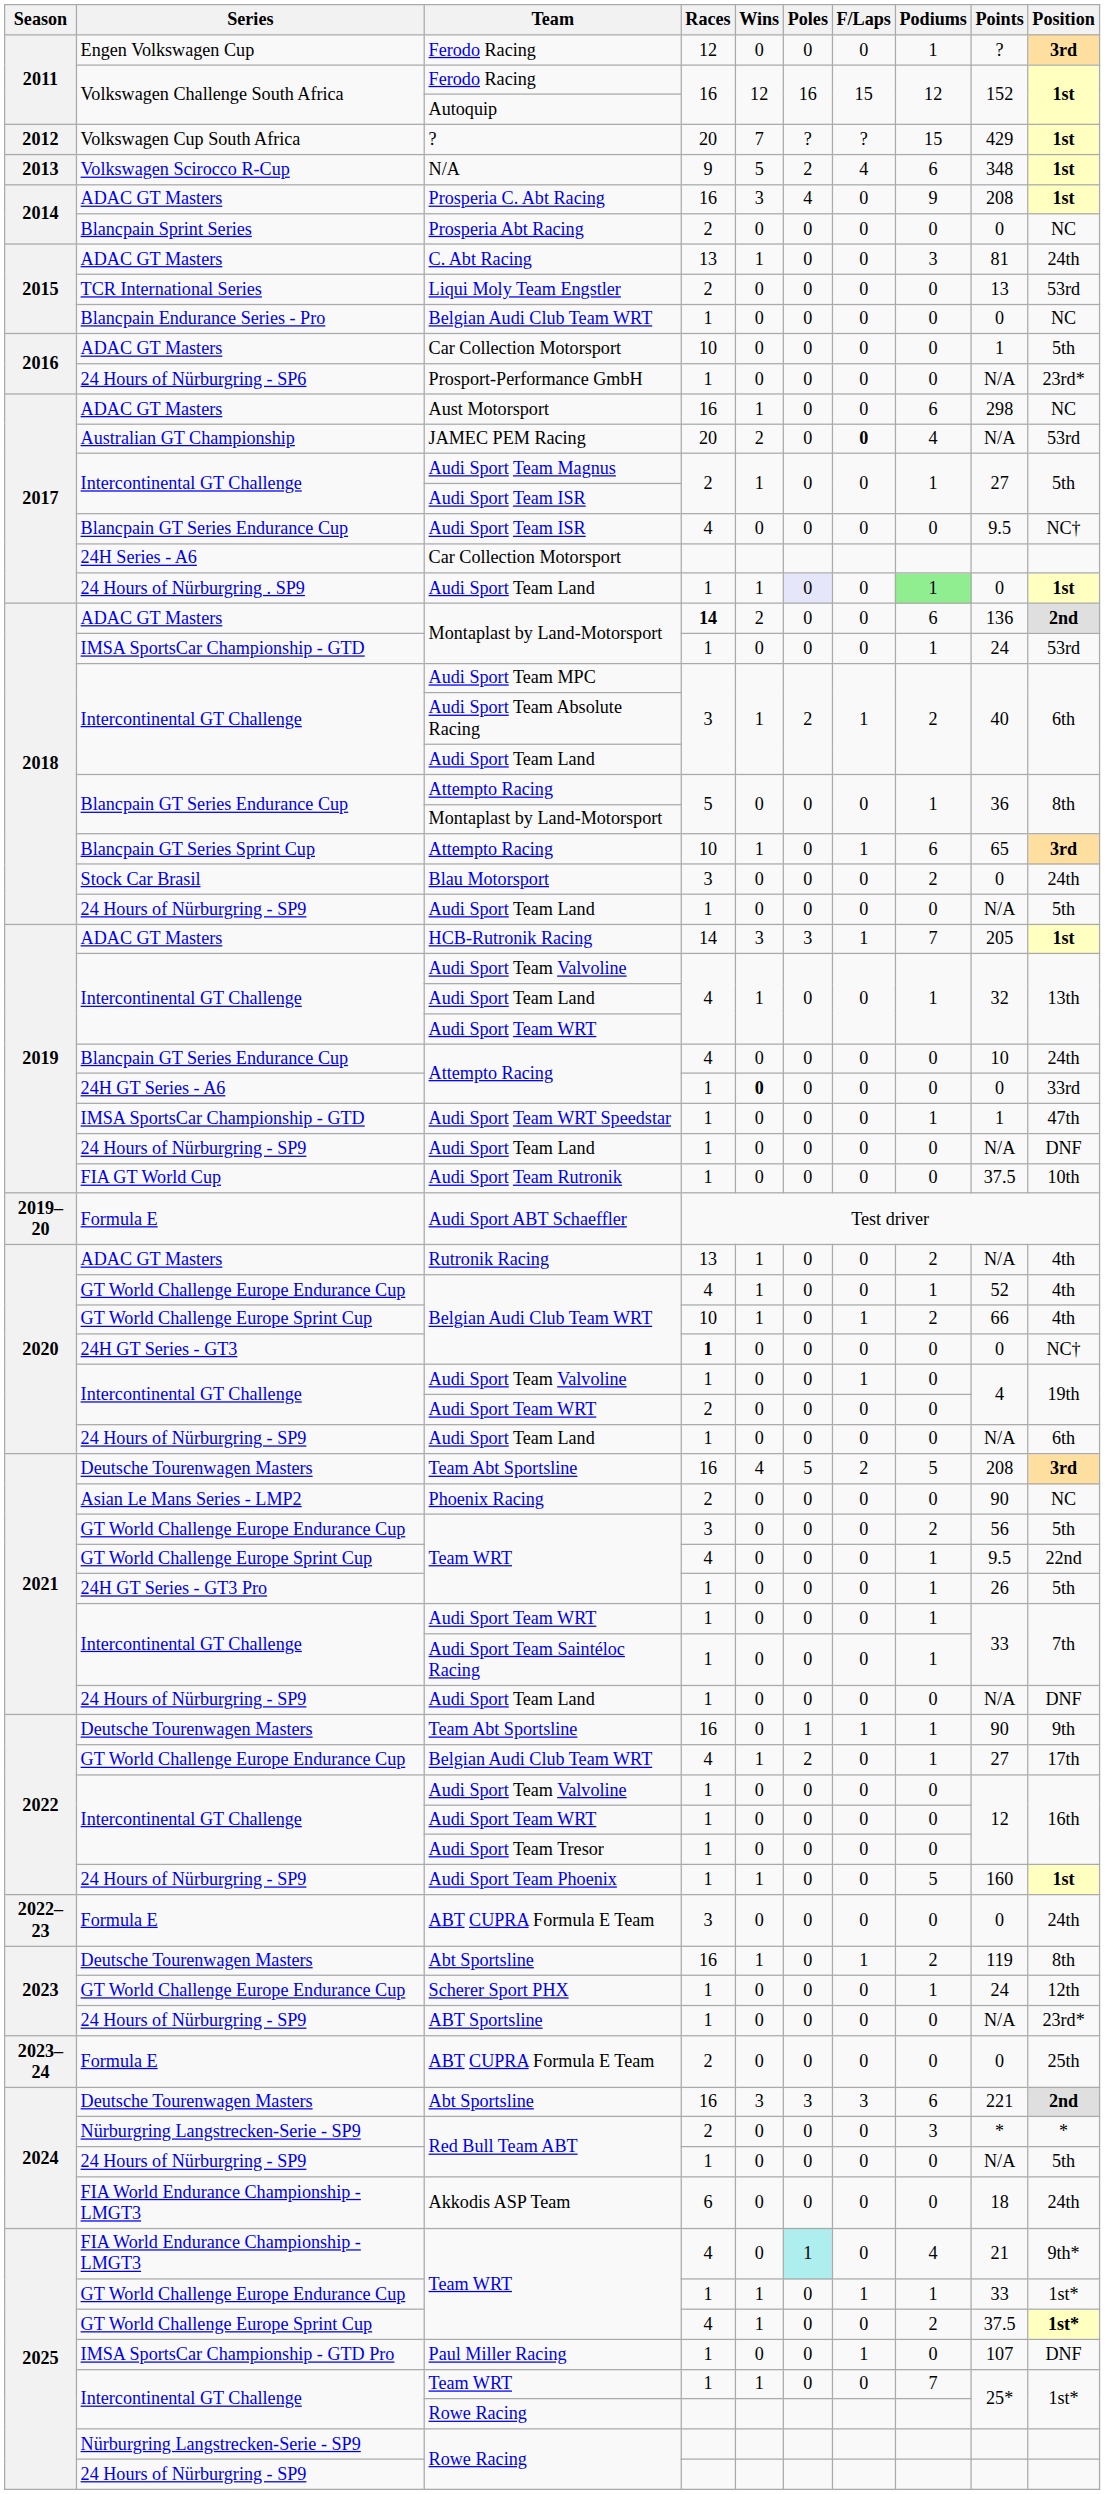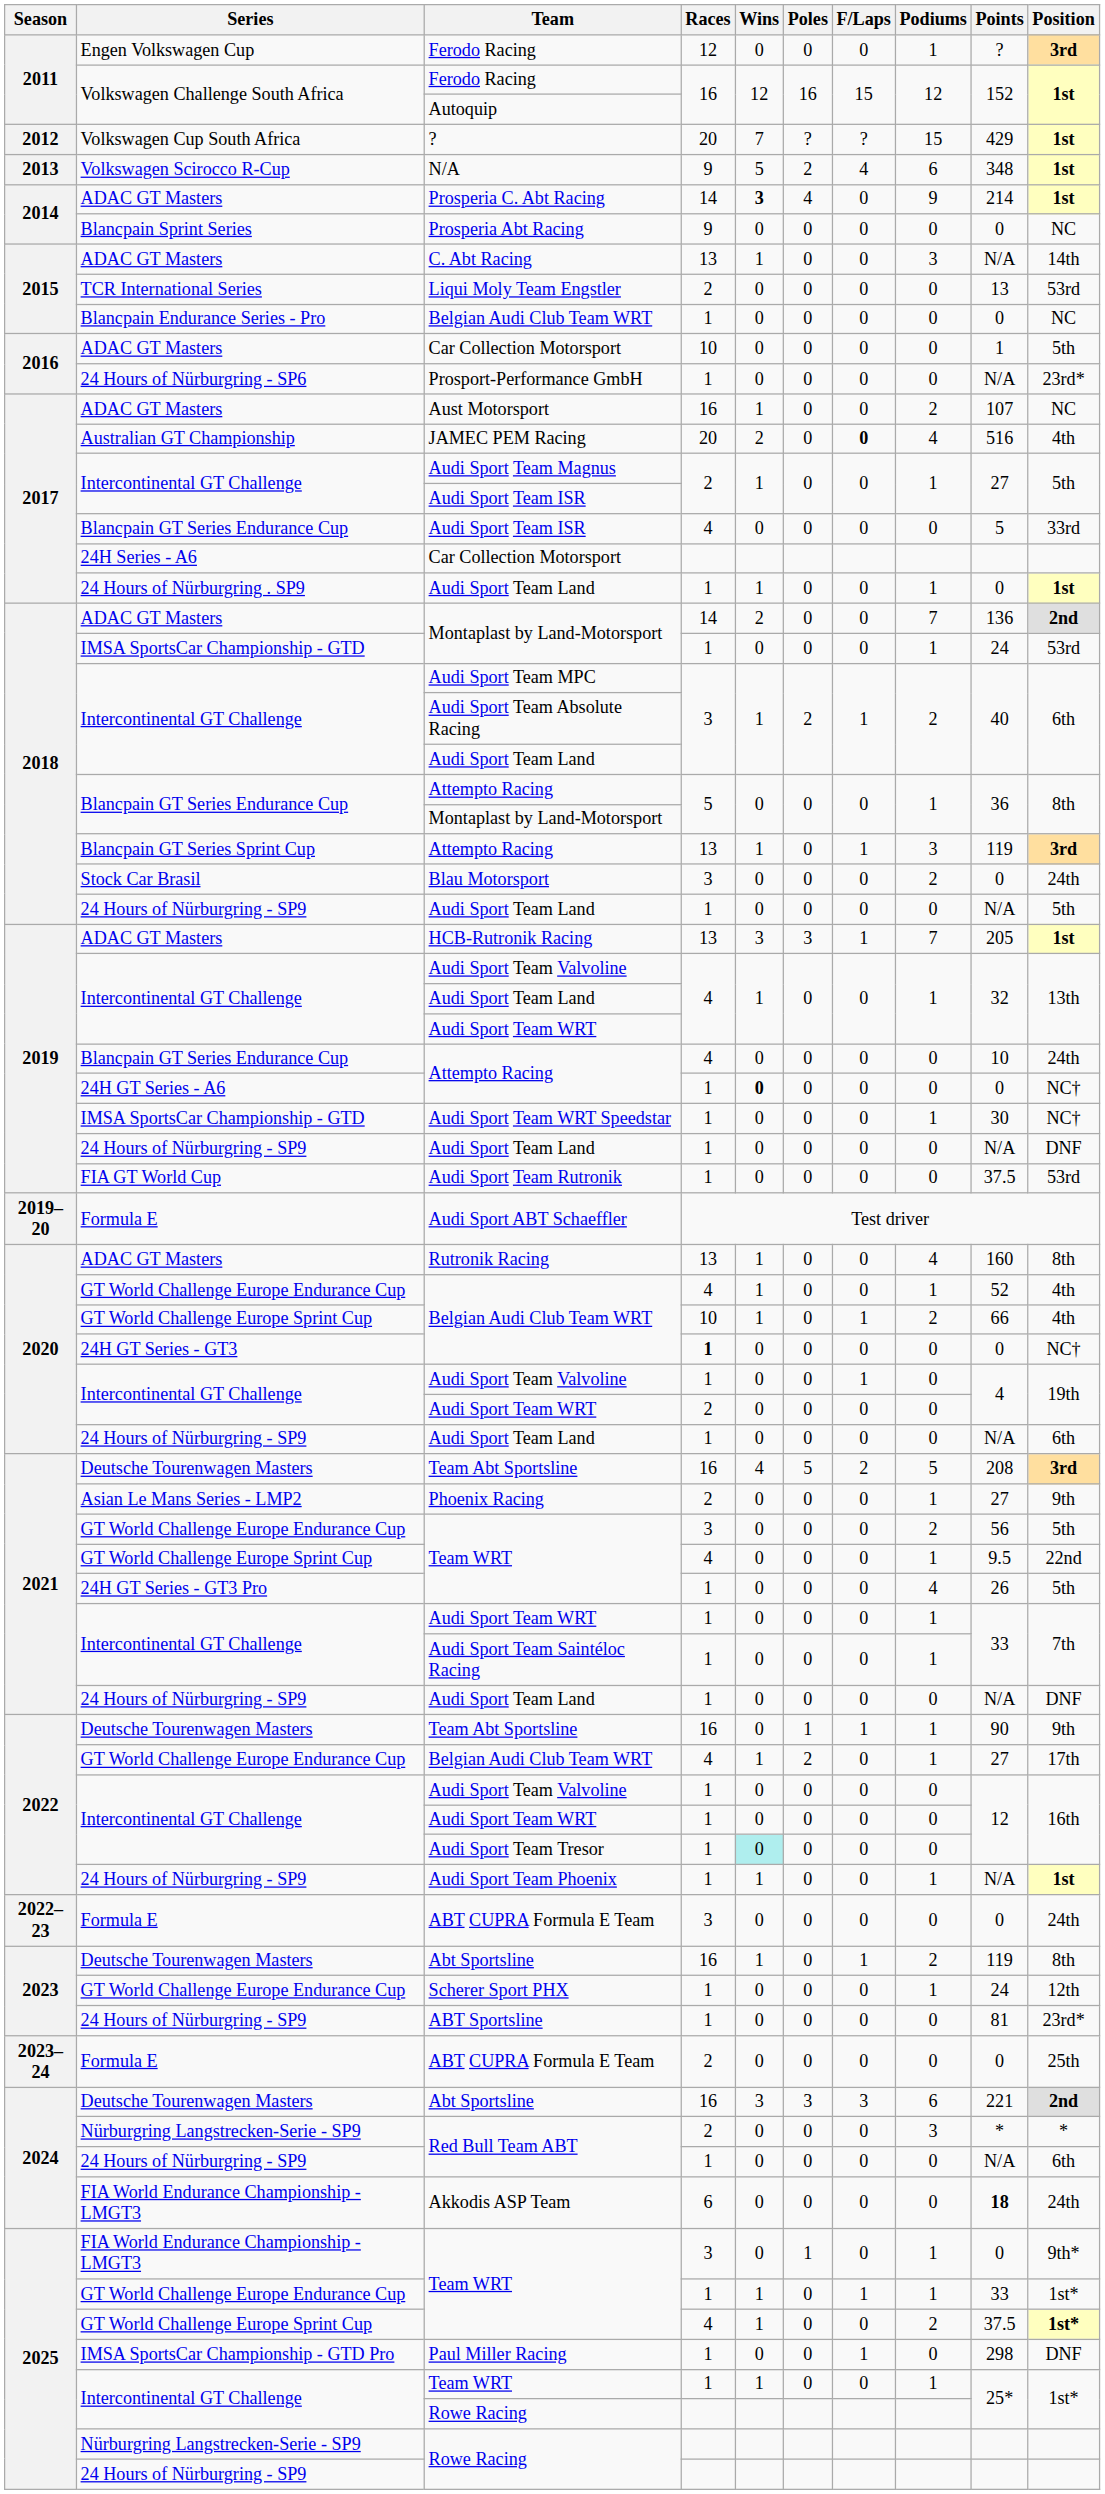Prosperia C. Abt Racing | Races: 16 -> 14
Prosperia C. Abt Racing | Wins: normal -> bold
Prosperia C. Abt Racing | Points: 208 -> 214
Prosperia Abt Racing | Races: 2 -> 9
C. Abt Racing | Points: 81 -> N/A
C. Abt Racing | Position: 24th -> 14th
Aust Motorsport | Podiums: 6 -> 2
Aust Motorsport | Points: 298 -> 107
JAMEC PEM Racing | Points: N/A -> 516
JAMEC PEM Racing | Position: 53rd -> 4th
Blancpain GT Series Endurance Cup / Audi Sport Team ISR | Points: 9.5 -> 5
Blancpain GT Series Endurance Cup / Audi Sport Team ISR | Position: NC† -> 33rd
24 Hours of Nürburgring . SP9 / Audi Sport Team Land | Poles: lavender background -> no background
24 Hours of Nürburgring . SP9 / Audi Sport Team Land | Podiums: lightgreen background -> no background
ADAC GT Masters / Montaplast by Land-Motorsport | Races: bold -> normal
ADAC GT Masters / Montaplast by Land-Motorsport | Podiums: 6 -> 7
Blancpain GT Series Sprint Cup / Attempto Racing | Races: 10 -> 13
Blancpain GT Series Sprint Cup / Attempto Racing | Podiums: 6 -> 3
Blancpain GT Series Sprint Cup / Attempto Racing | Points: 65 -> 119
HCB-Rutronik Racing | Races: 14 -> 13
24H GT Series - A6 / Attempto Racing | Position: 33rd -> NC†
Audi Sport Team WRT Speedstar | Points: 1 -> 30
Audi Sport Team WRT Speedstar | Position: 47th -> NC†
Audi Sport Team Rutronik | Position: 10th -> 53rd
Rutronik Racing | Podiums: 2 -> 4
Rutronik Racing | Points: N/A -> 160
Rutronik Racing | Position: 4th -> 8th
Phoenix Racing | Podiums: 0 -> 1
Phoenix Racing | Points: 90 -> 27
Phoenix Racing | Position: NC -> 9th
24H GT Series - GT3 Pro / Team WRT | Podiums: 1 -> 4
Audi Sport Team Tresor | Wins: no background -> paleturquoise background
Audi Sport Team Phoenix | Podiums: 5 -> 1
Audi Sport Team Phoenix | Points: 160 -> N/A
ABT Sportsline | Points: N/A -> 81
24 Hours of Nürburgring - SP9 / Red Bull Team ABT | Position: 5th -> 6th
Akkodis ASP Team | Points: normal -> bold
FIA World Endurance Championship - LMGT3 / Team WRT | Races: 4 -> 3
FIA World Endurance Championship - LMGT3 / Team WRT | Poles: paleturquoise background -> no background
FIA World Endurance Championship - LMGT3 / Team WRT | Podiums: 4 -> 1
FIA World Endurance Championship - LMGT3 / Team WRT | Points: 21 -> 0
Paul Miller Racing | Points: 107 -> 298
Intercontinental GT Challenge / Team WRT | Podiums: 7 -> 1
